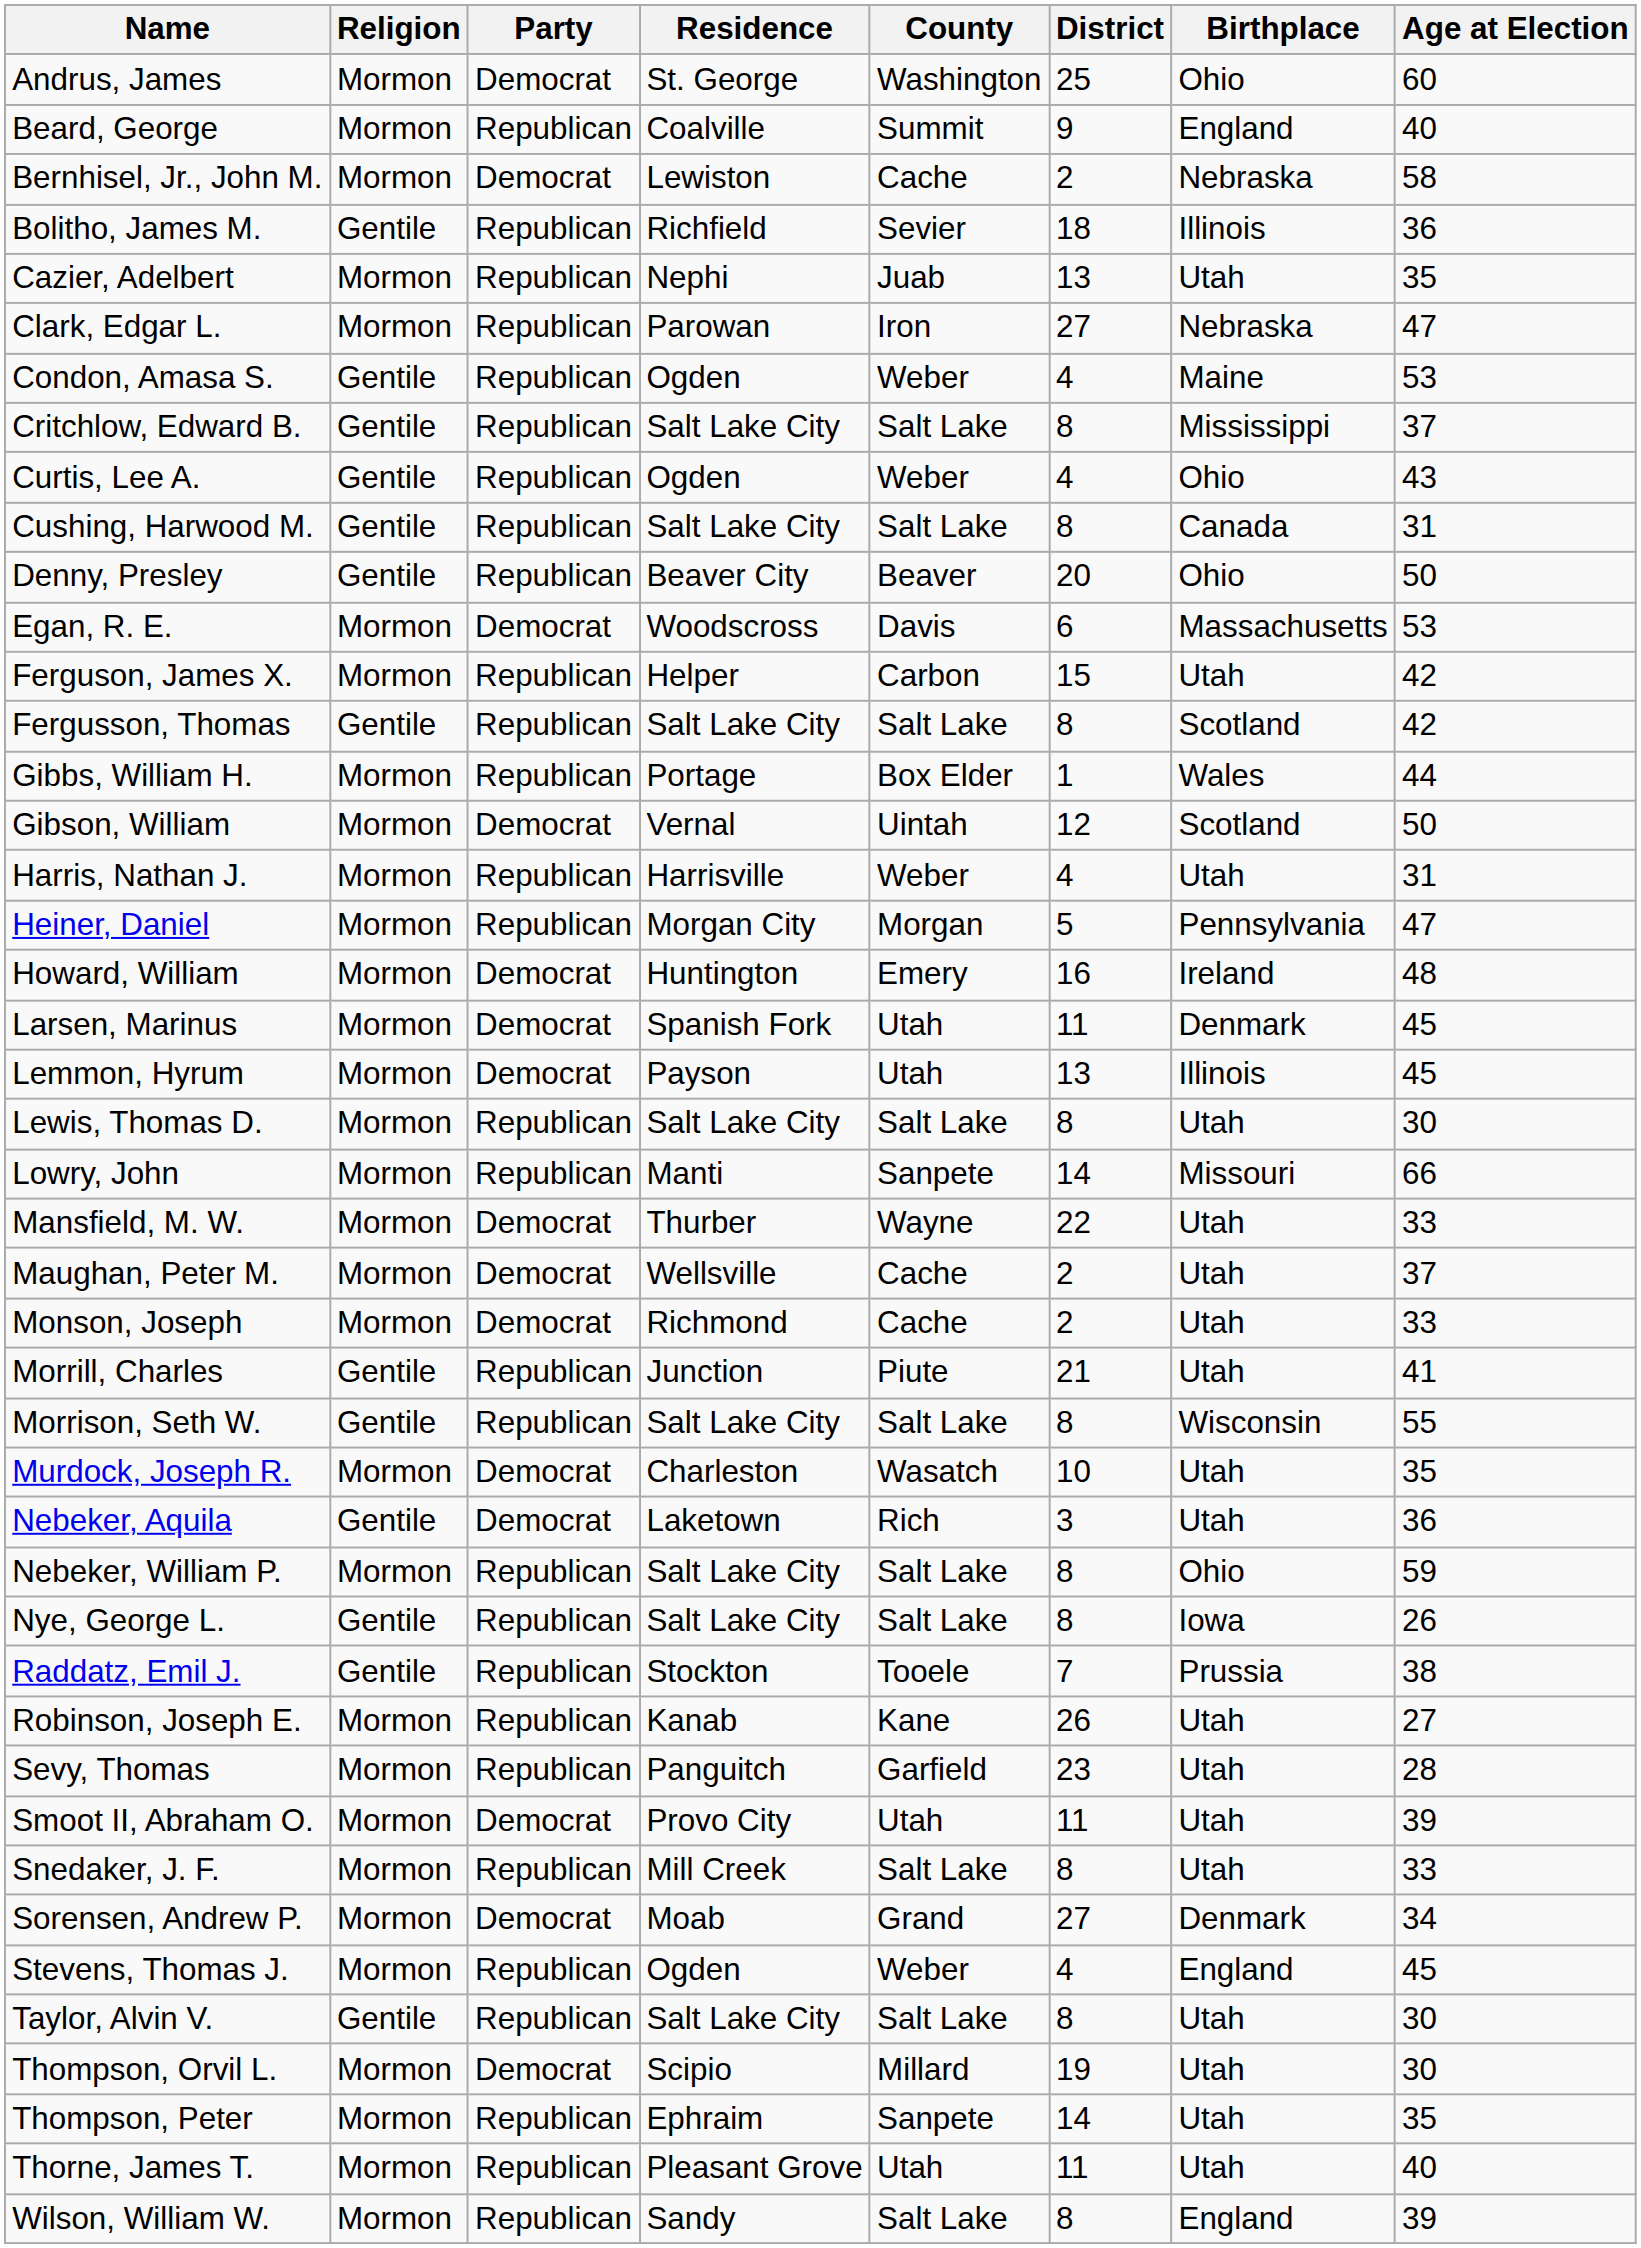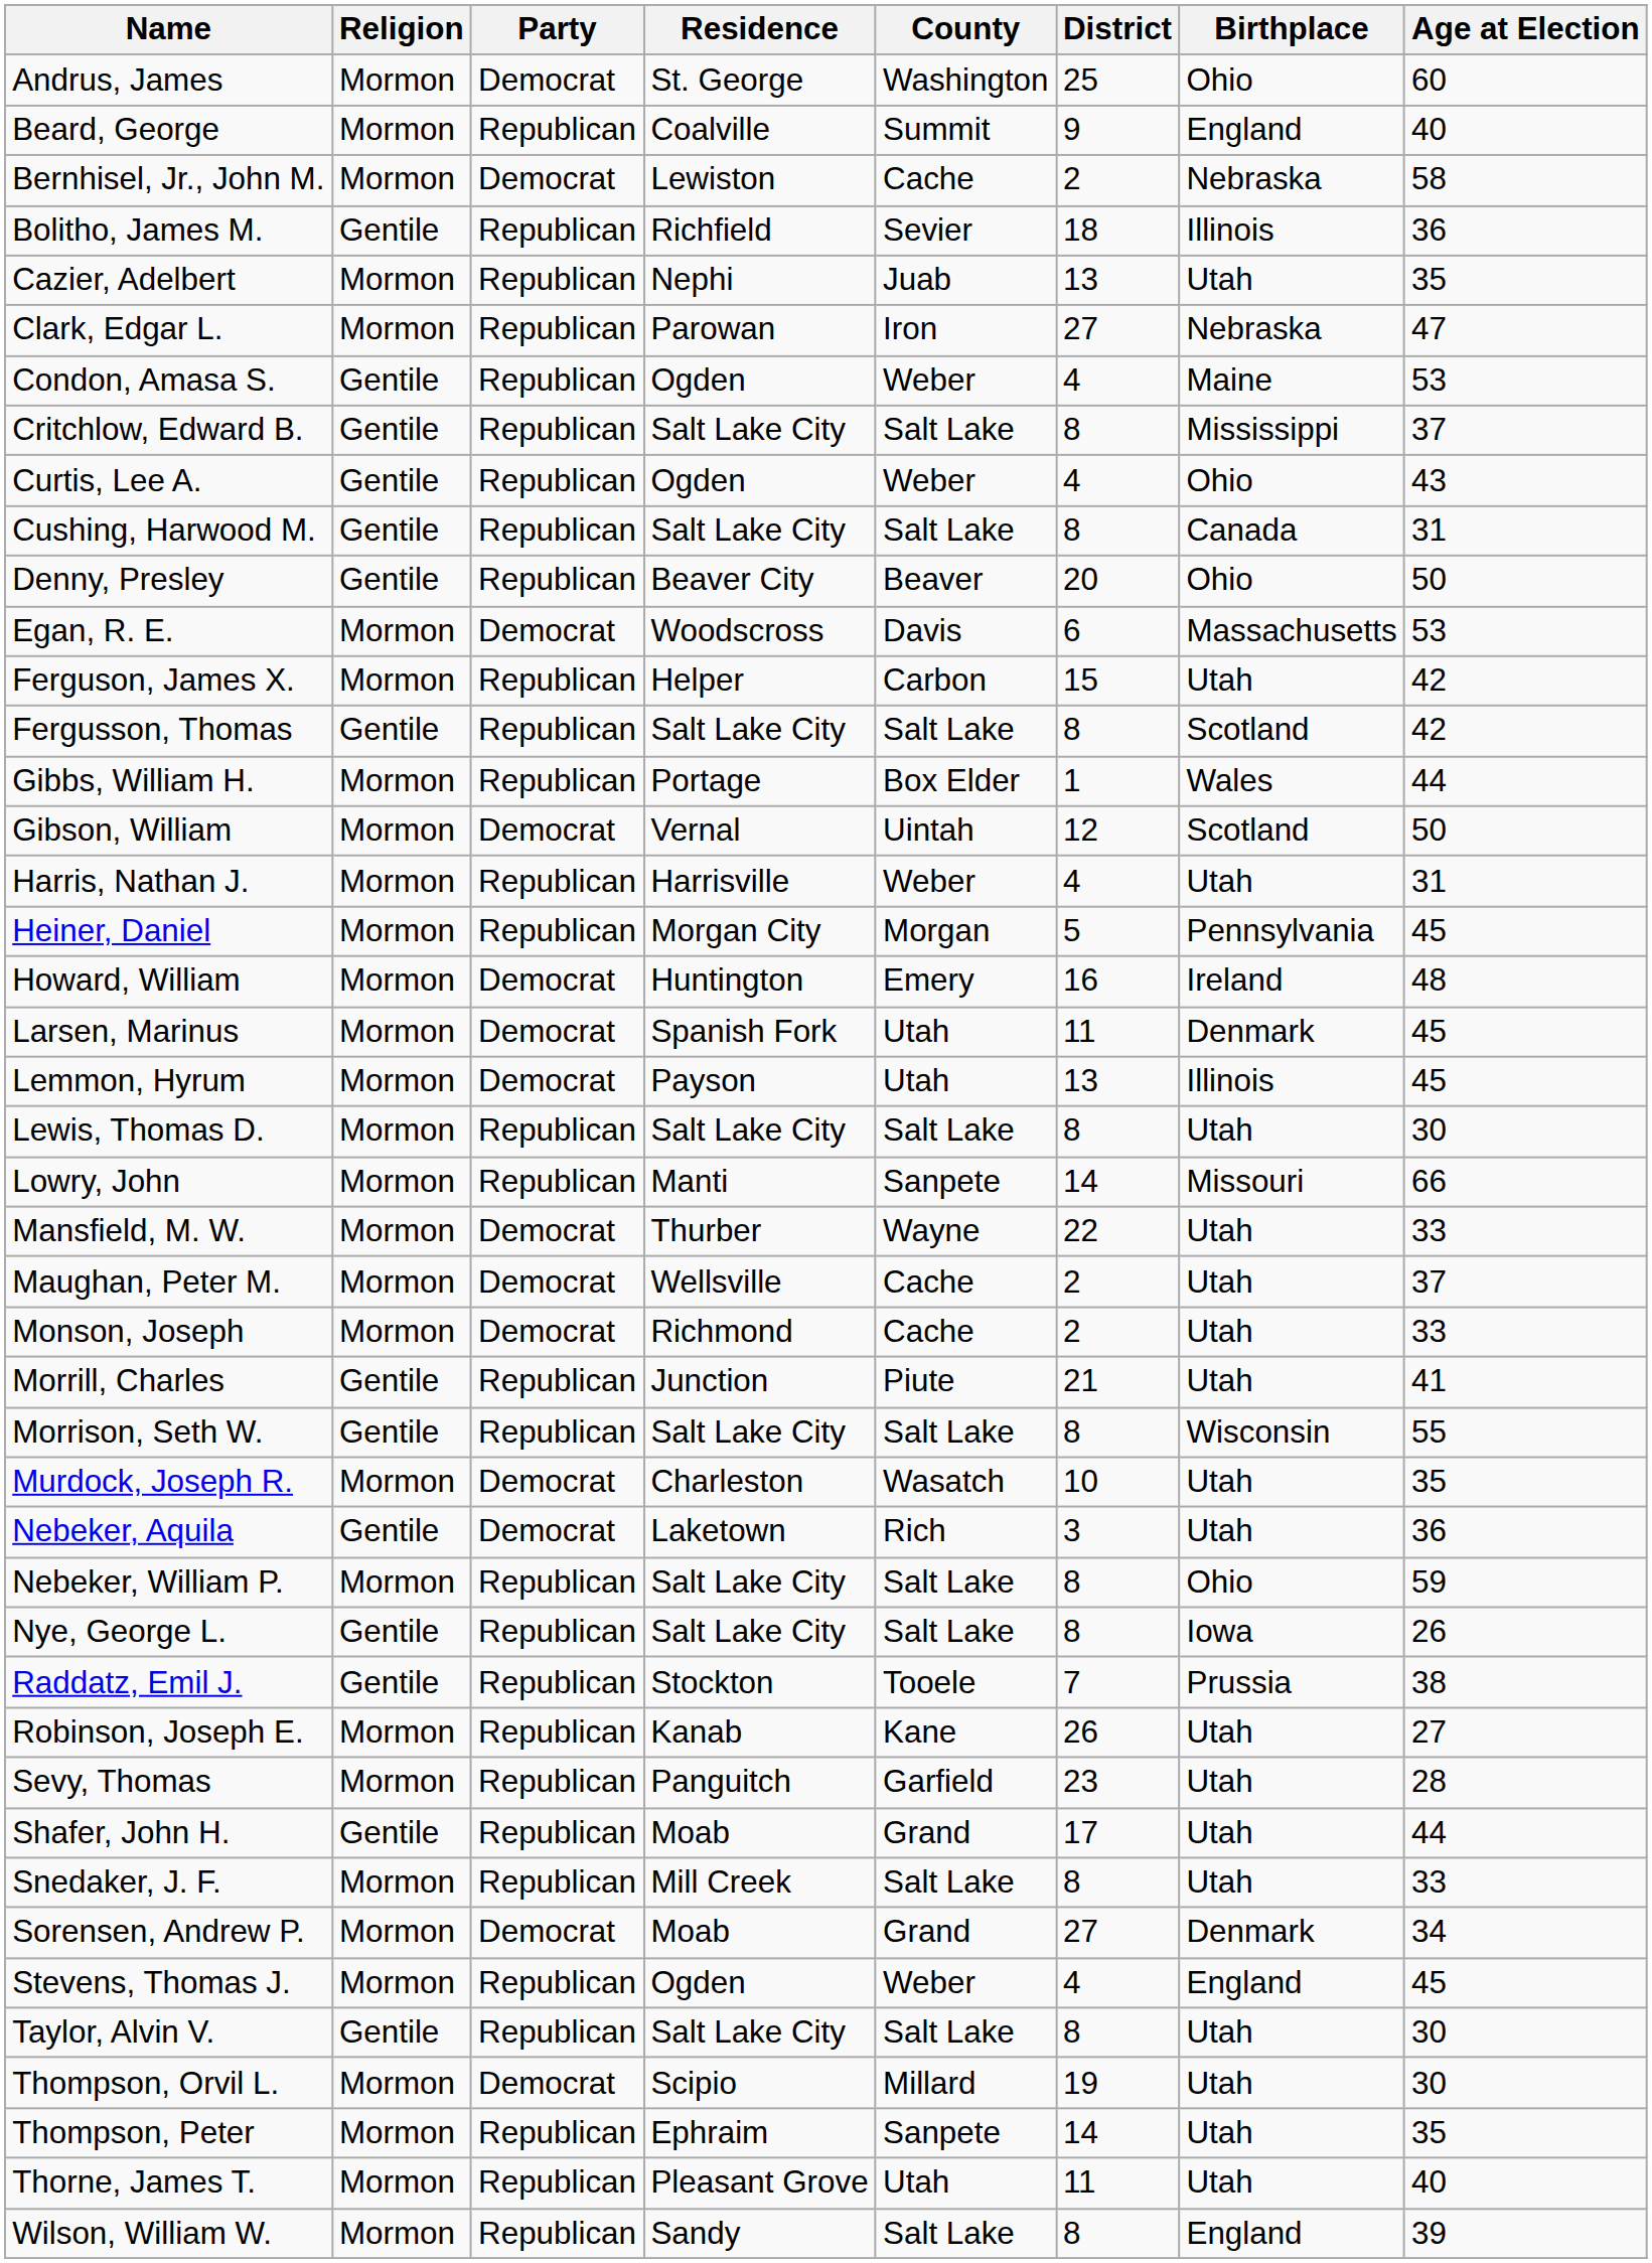Heiner, Daniel | Age at Election: 47 -> 45
+ row: Shafer, John H. | Gentile | Republican | Moab | Grand | 17 | Utah | 44
- row: Smoot II, Abraham O. | Mormon | Democrat | Provo City | Utah | 11 | Utah | 39
